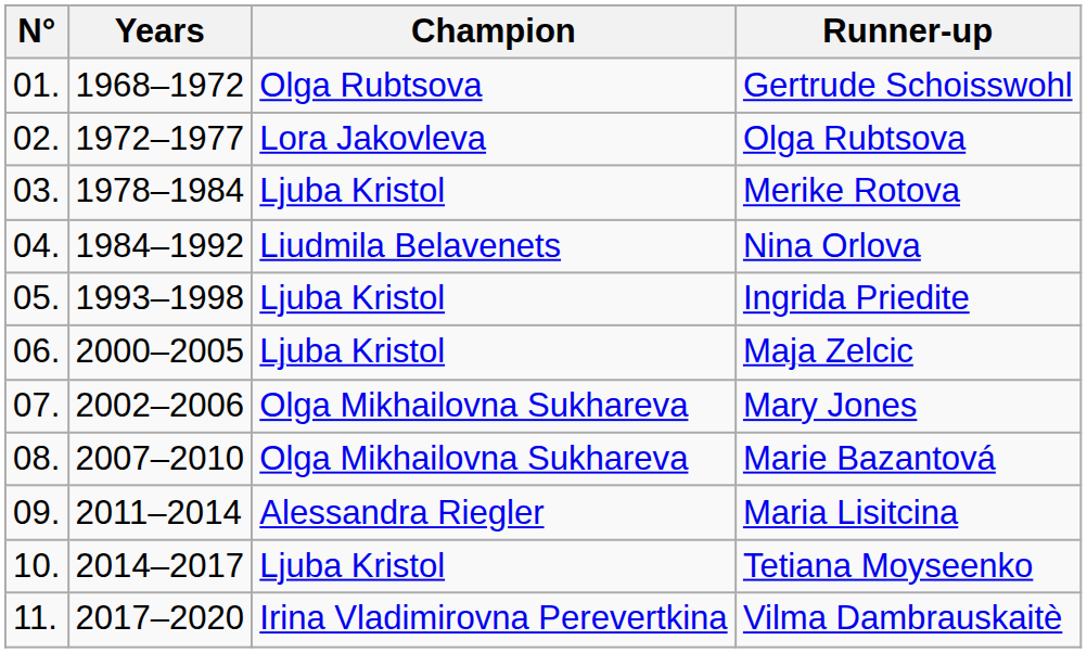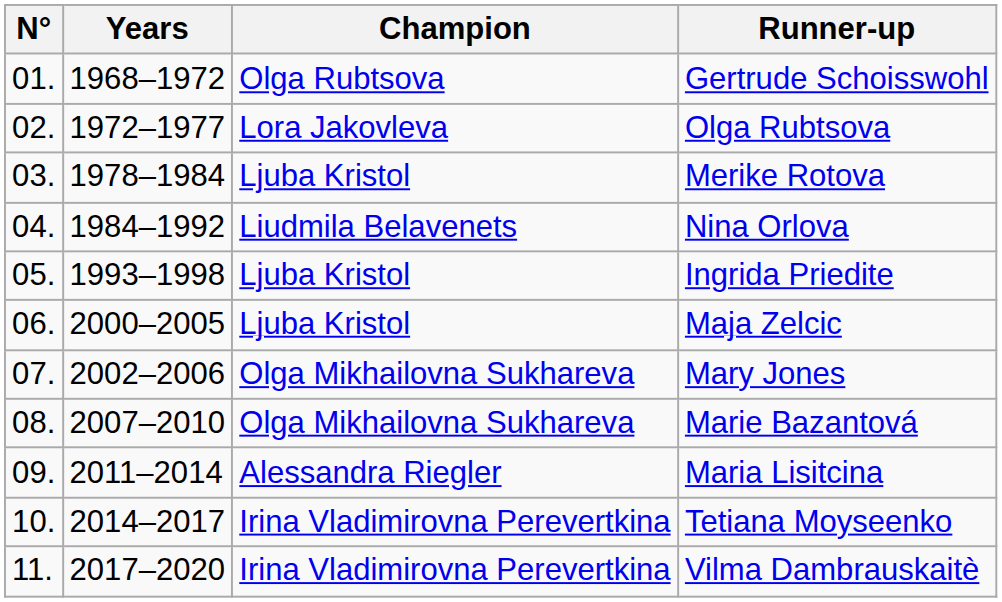Tetiana Moyseenko | Champion: Ljuba Kristol -> Irina Vladimirovna Perevertkina
